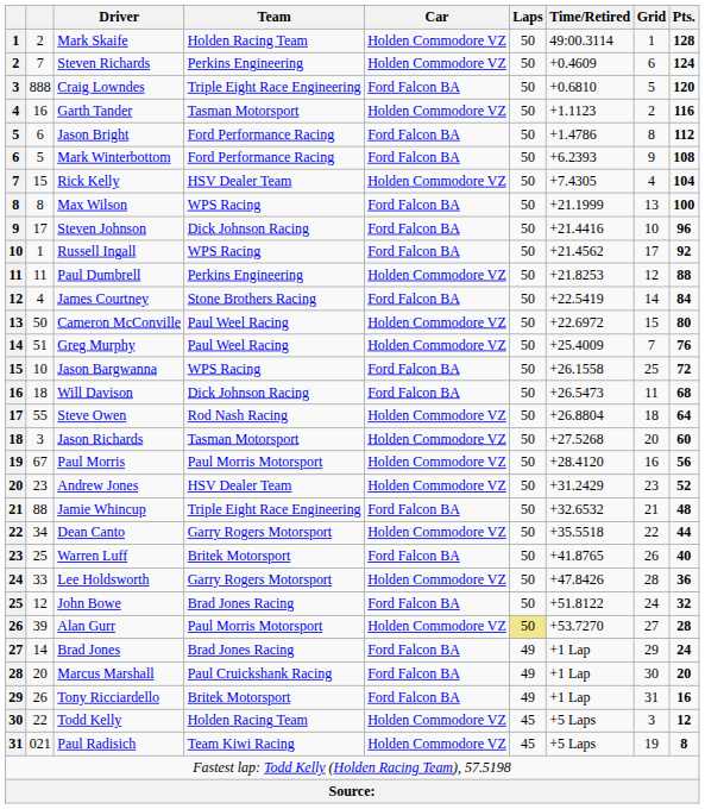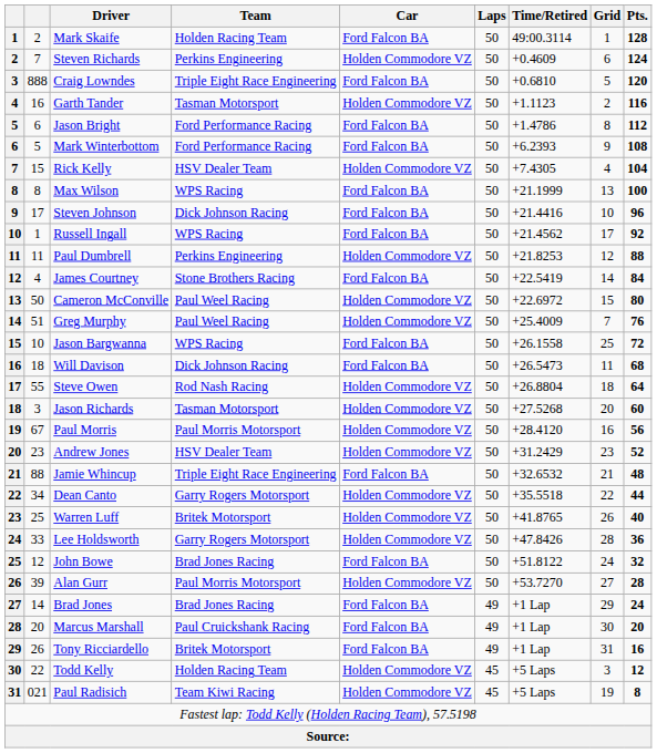Mark Skaife | Car: Holden Commodore VZ -> Ford Falcon BA
Warren Luff | Car: Ford Falcon BA -> Holden Commodore VZ
Alan Gurr | Laps: khaki background -> no background
